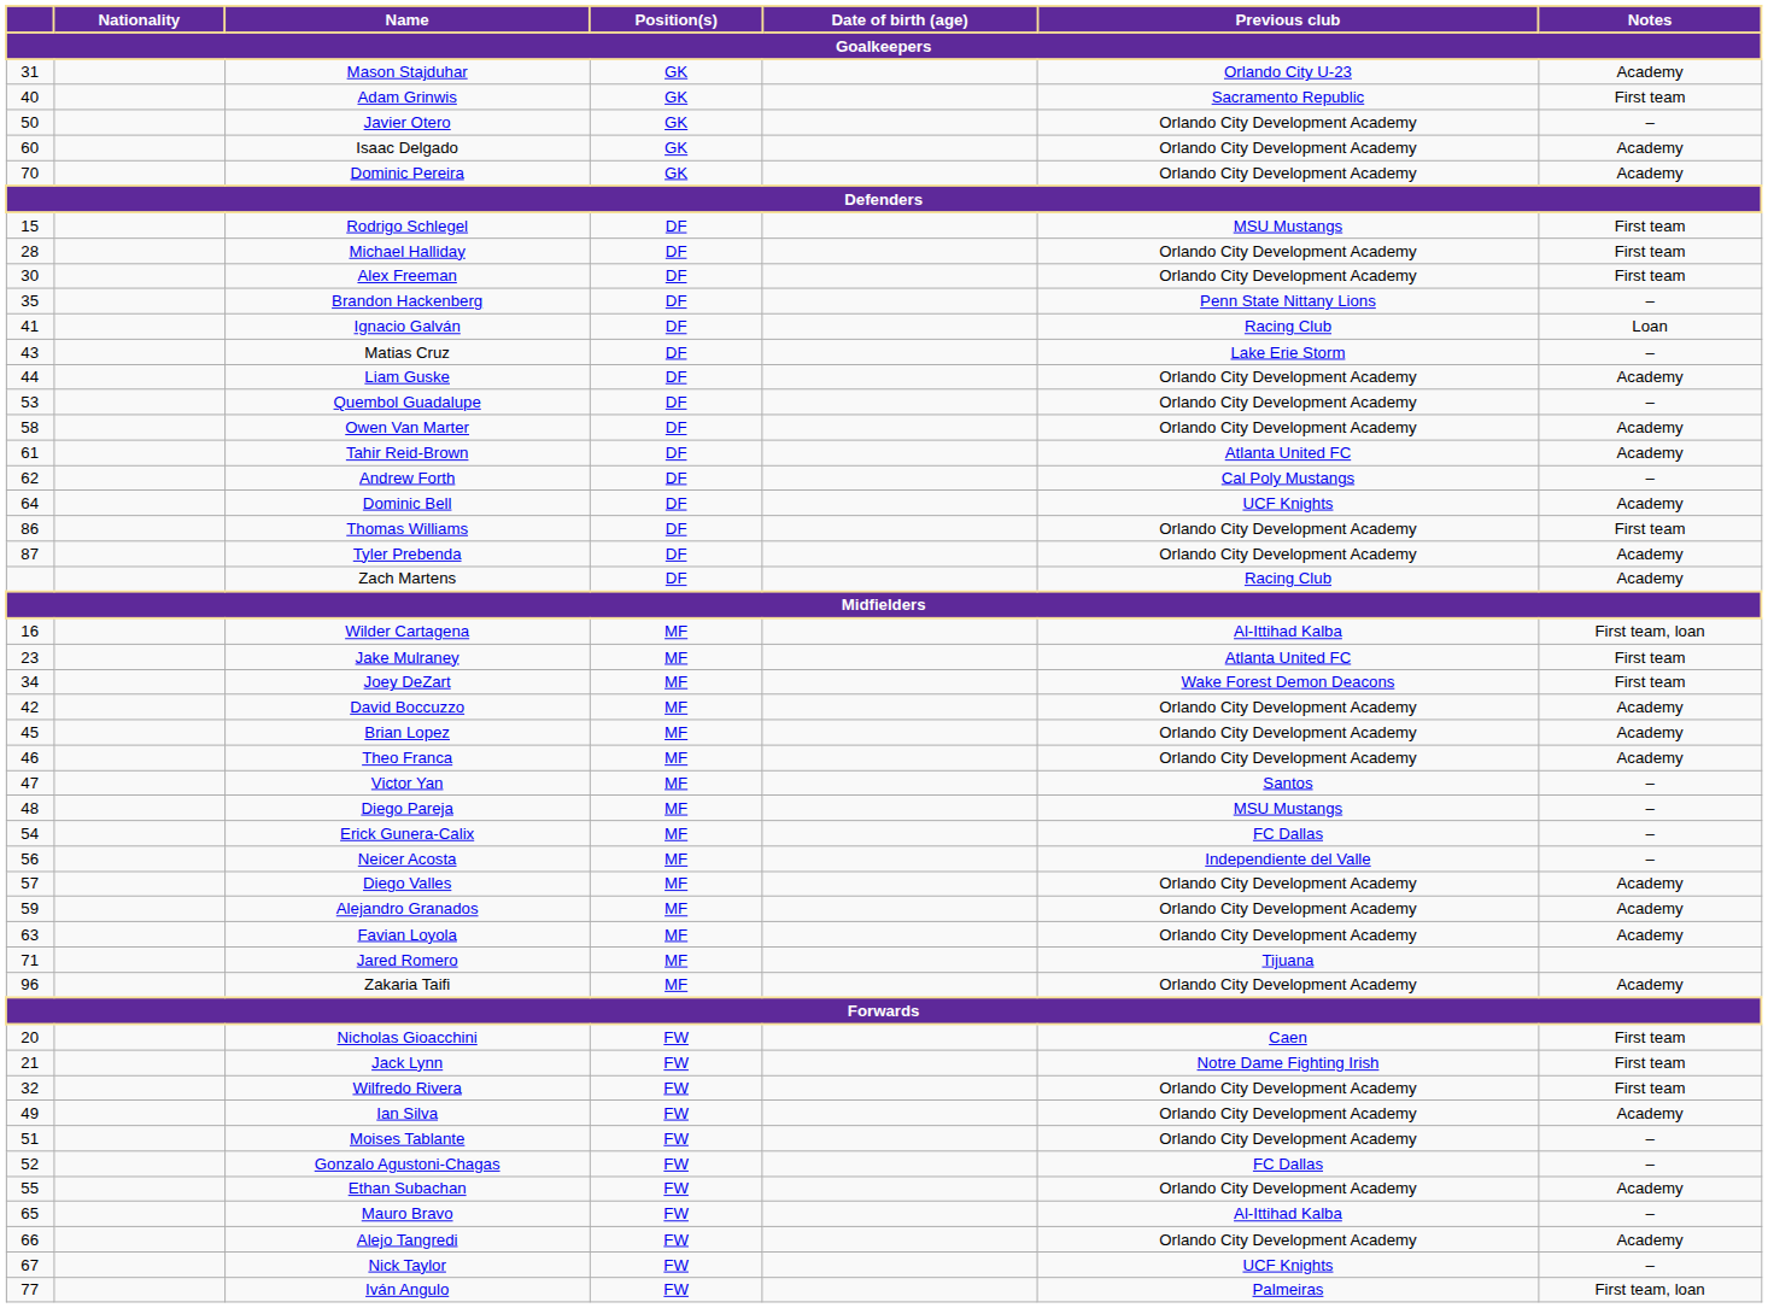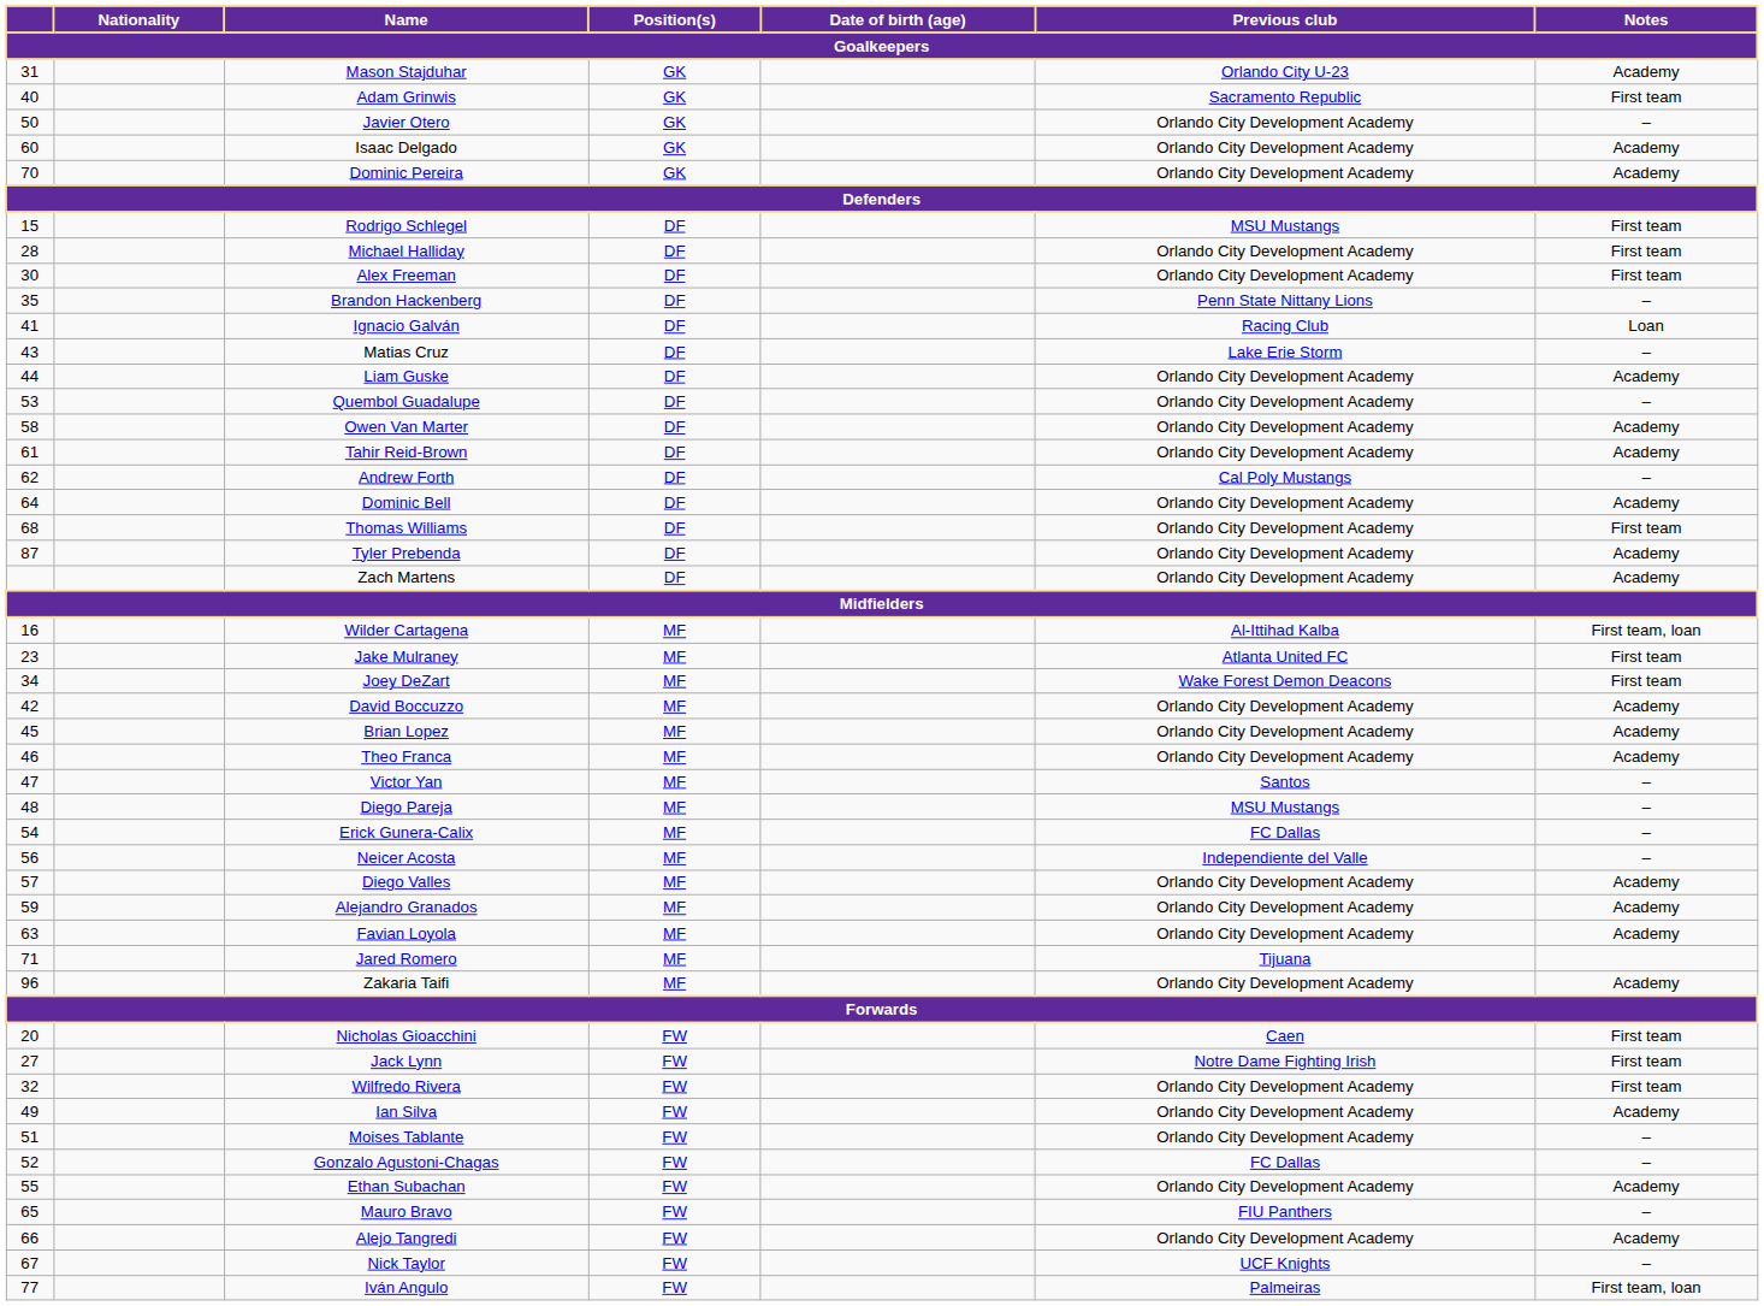Tahir Reid-Brown | Previous club: Atlanta United FC -> Orlando City Development Academy
Dominic Bell | Previous club: UCF Knights -> Orlando City Development Academy
Thomas Williams | column 1: 86 -> 68
Zach Martens | Previous club: Racing Club -> Orlando City Development Academy
Jack Lynn | column 1: 21 -> 27
Mauro Bravo | Previous club: Al-Ittihad Kalba -> FIU Panthers
